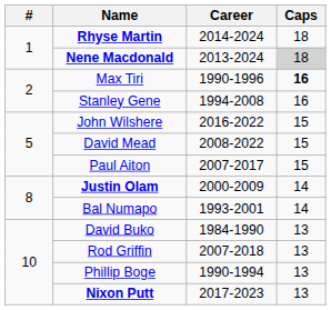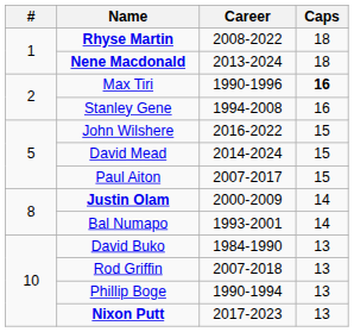Rhyse Martin | Career: 2014-2024 -> 2008-2022
Nene Macdonald | Caps: lightgrey background -> no background
David Mead | Career: 2008-2022 -> 2014-2024
